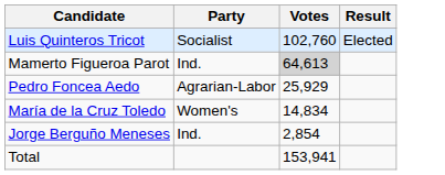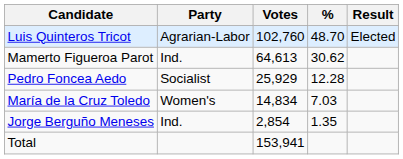+ column: % | 48.70 | 30.62 | 12.28 | 7.03 | 1.35
Luis Quinteros Tricot | Party: Socialist -> Agrarian-Labor
Mamerto Figueroa Parot | Votes: lightgrey background -> no background
Pedro Foncea Aedo | Party: Agrarian-Labor -> Socialist
